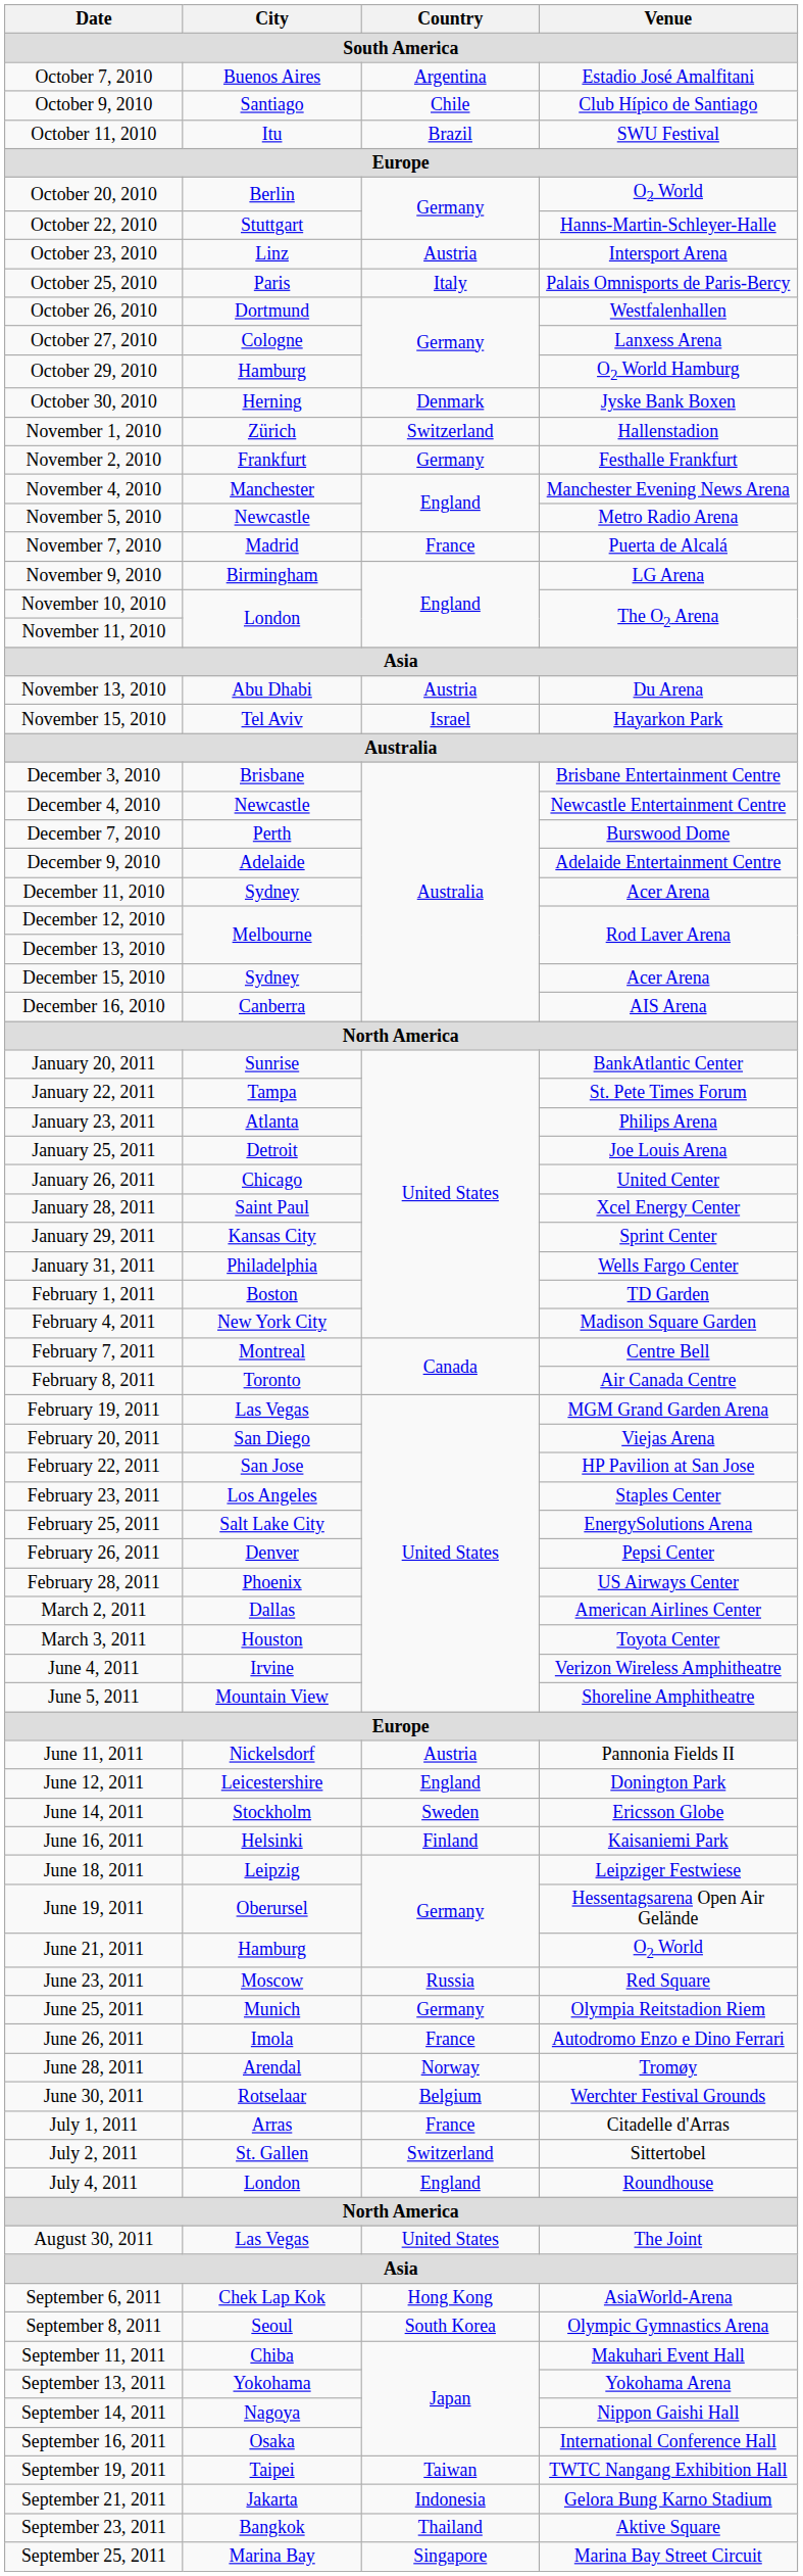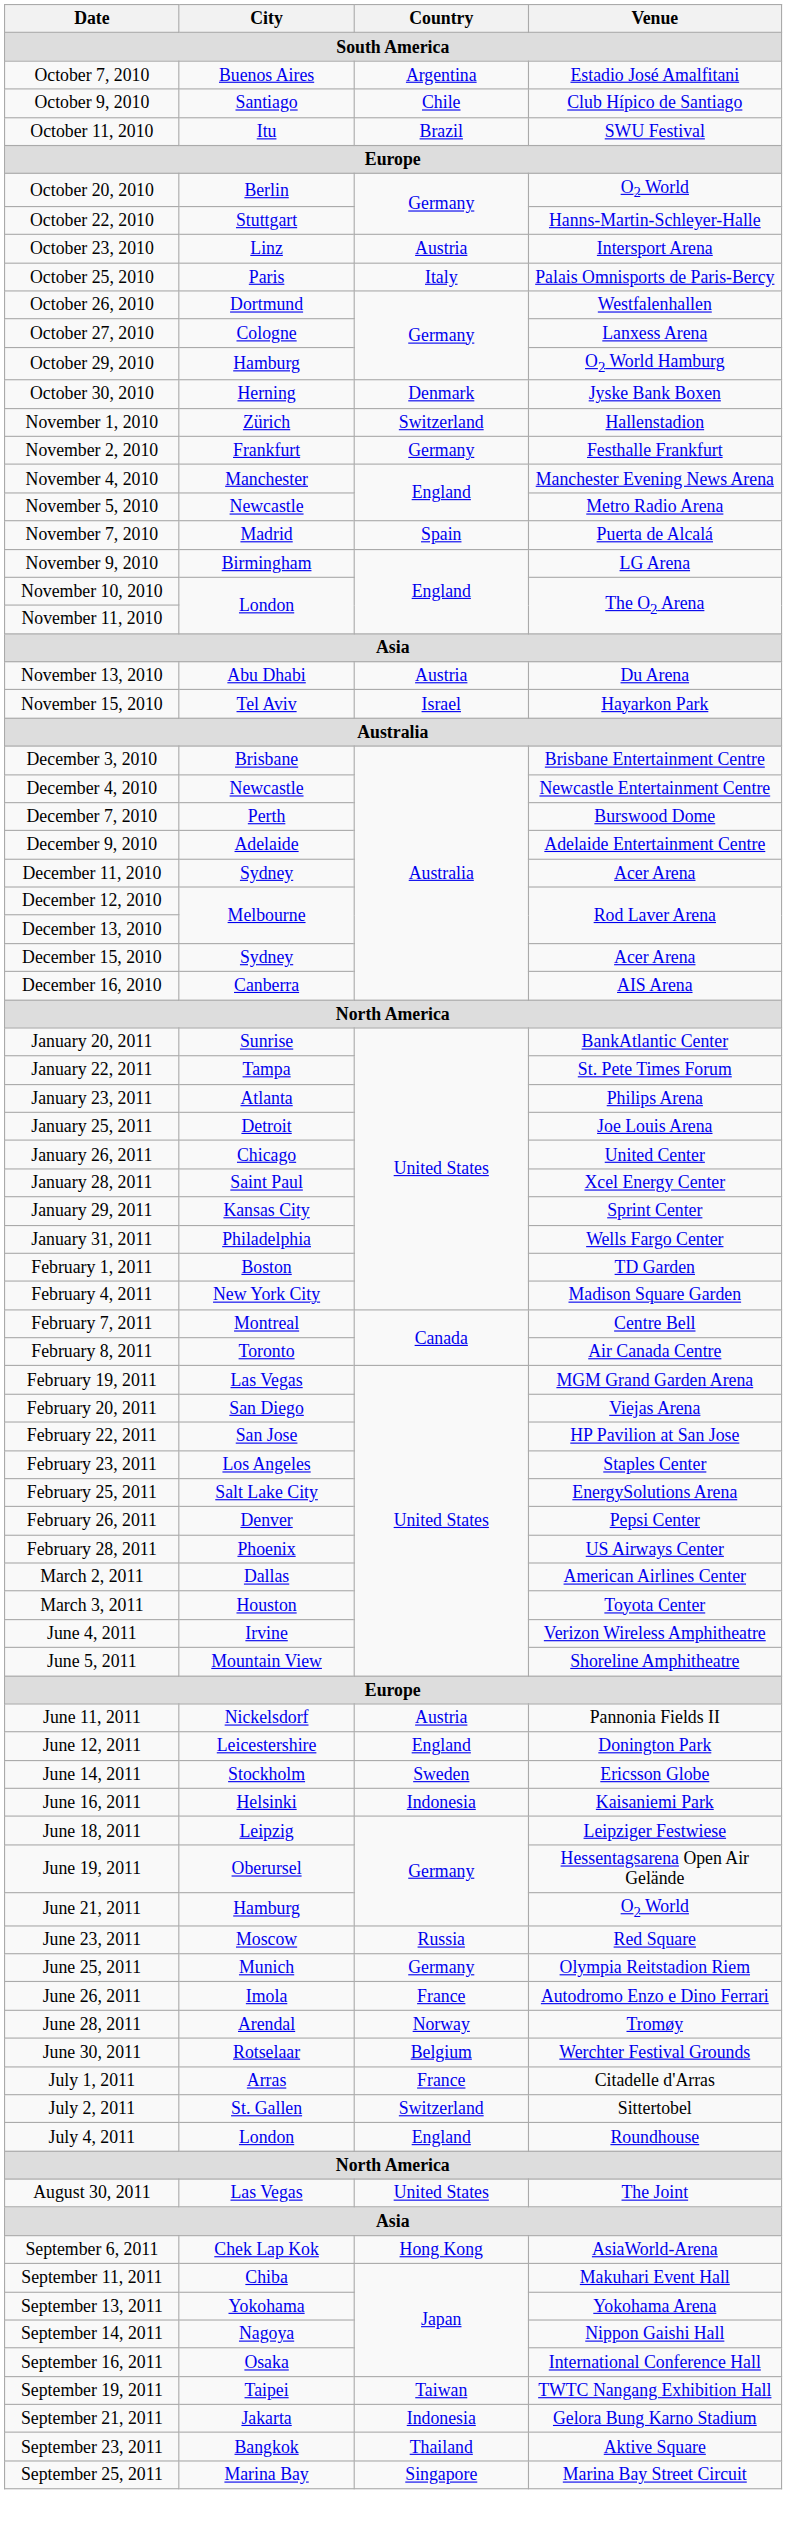November 7, 2010 | Country: France -> Spain
June 16, 2011 | Country: Finland -> Indonesia
- row: September 8, 2011 | Seoul | South Korea | Olympic Gymnastics Arena
